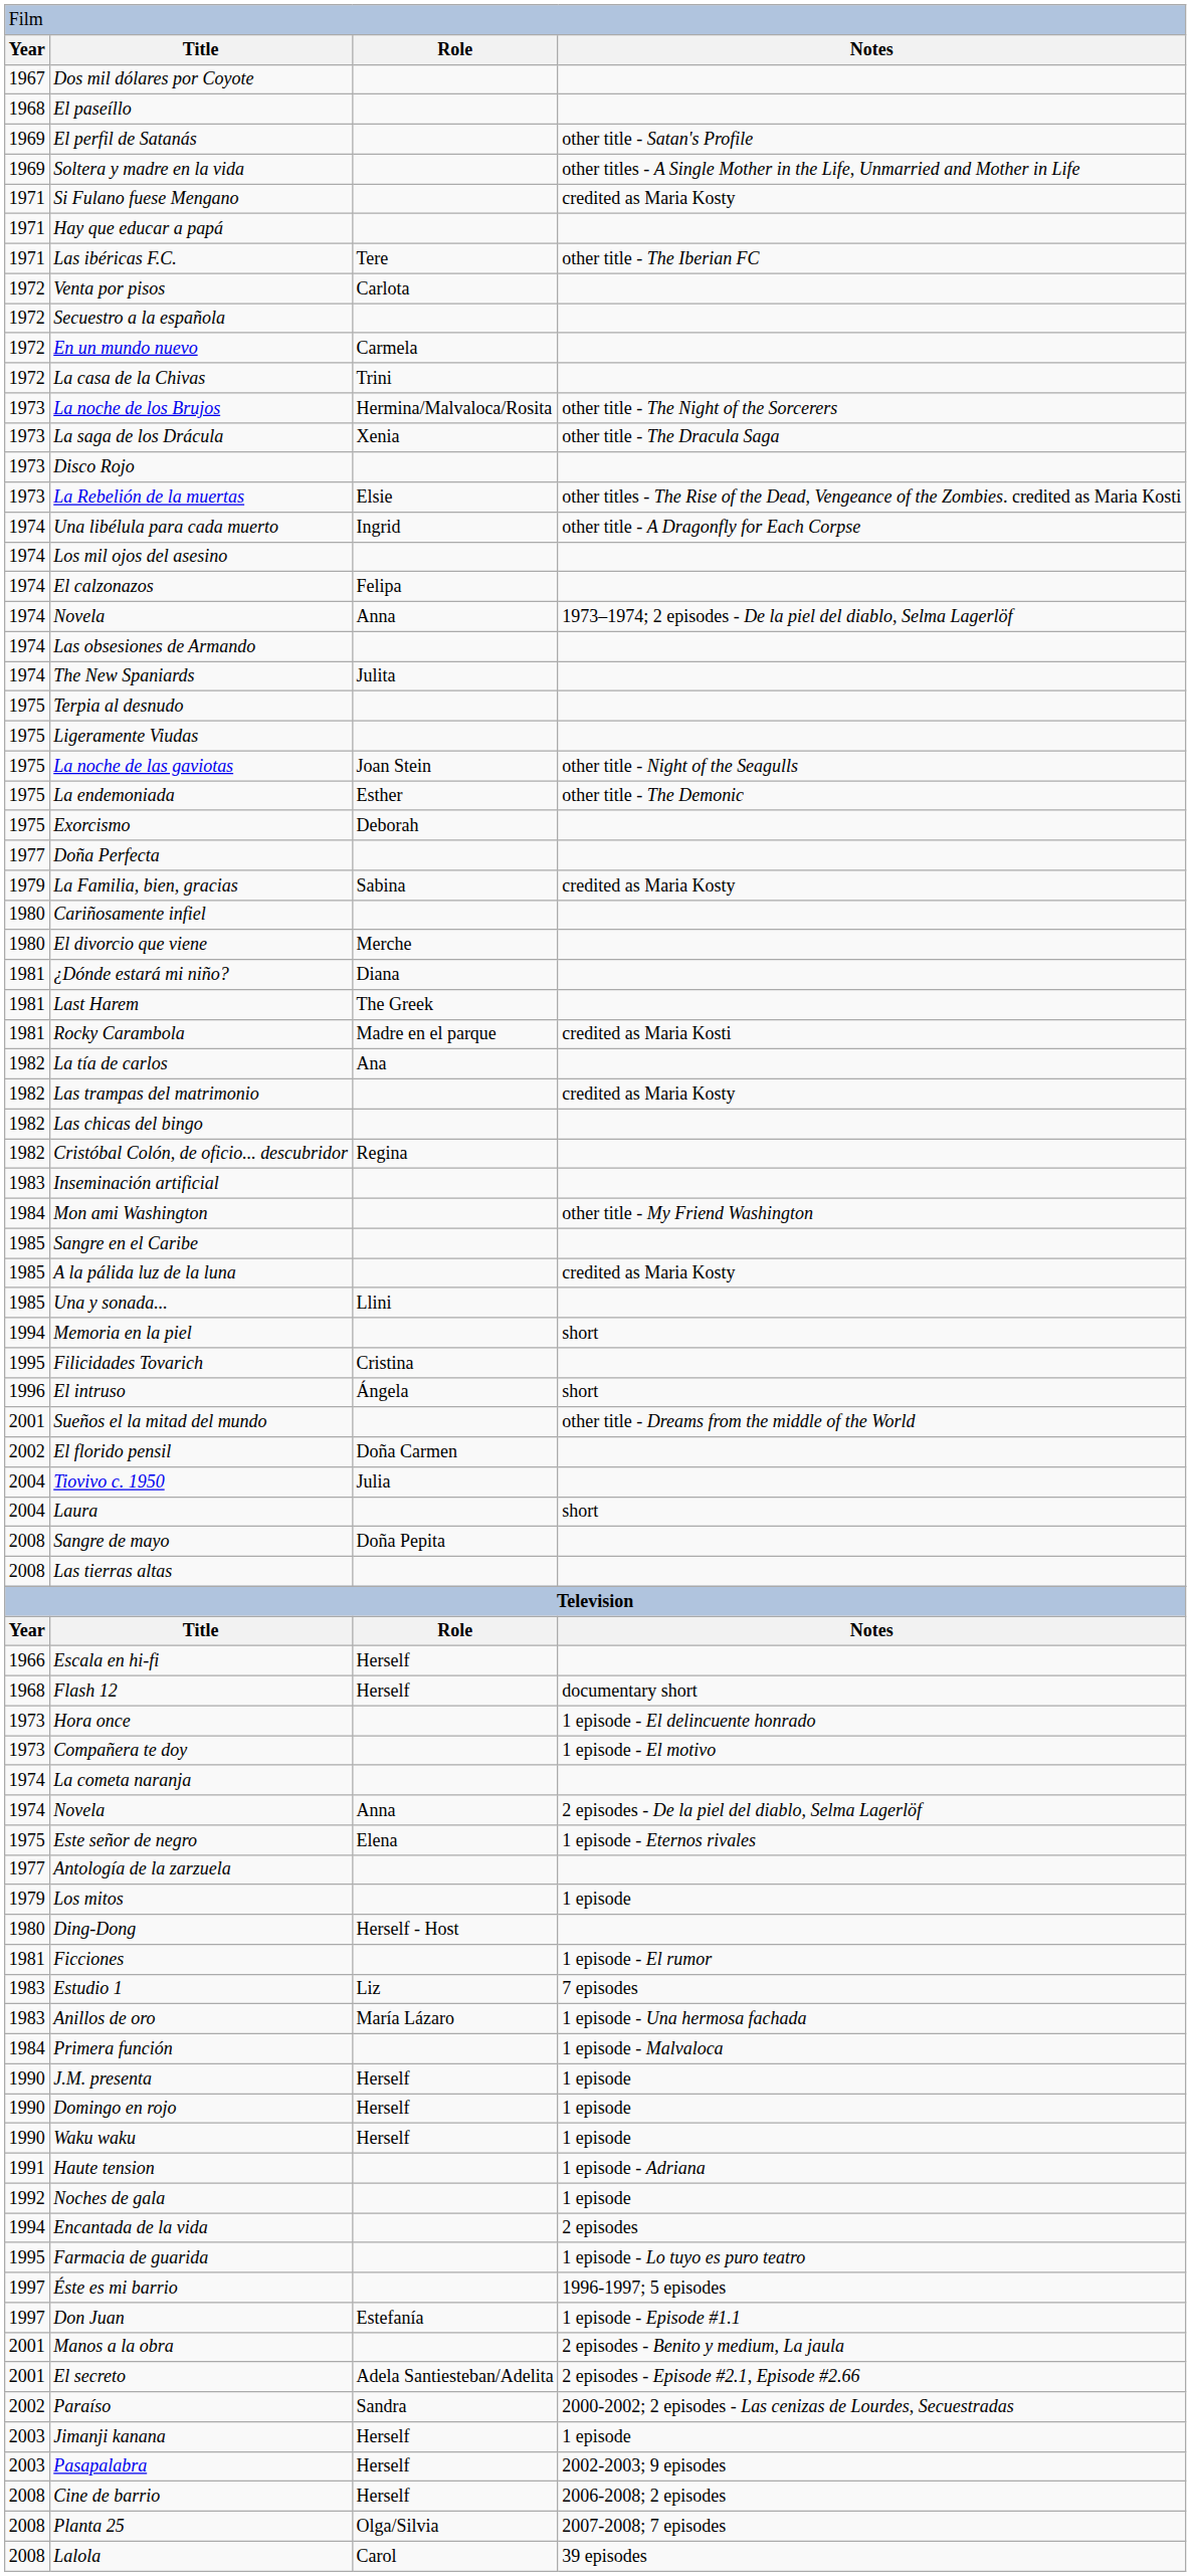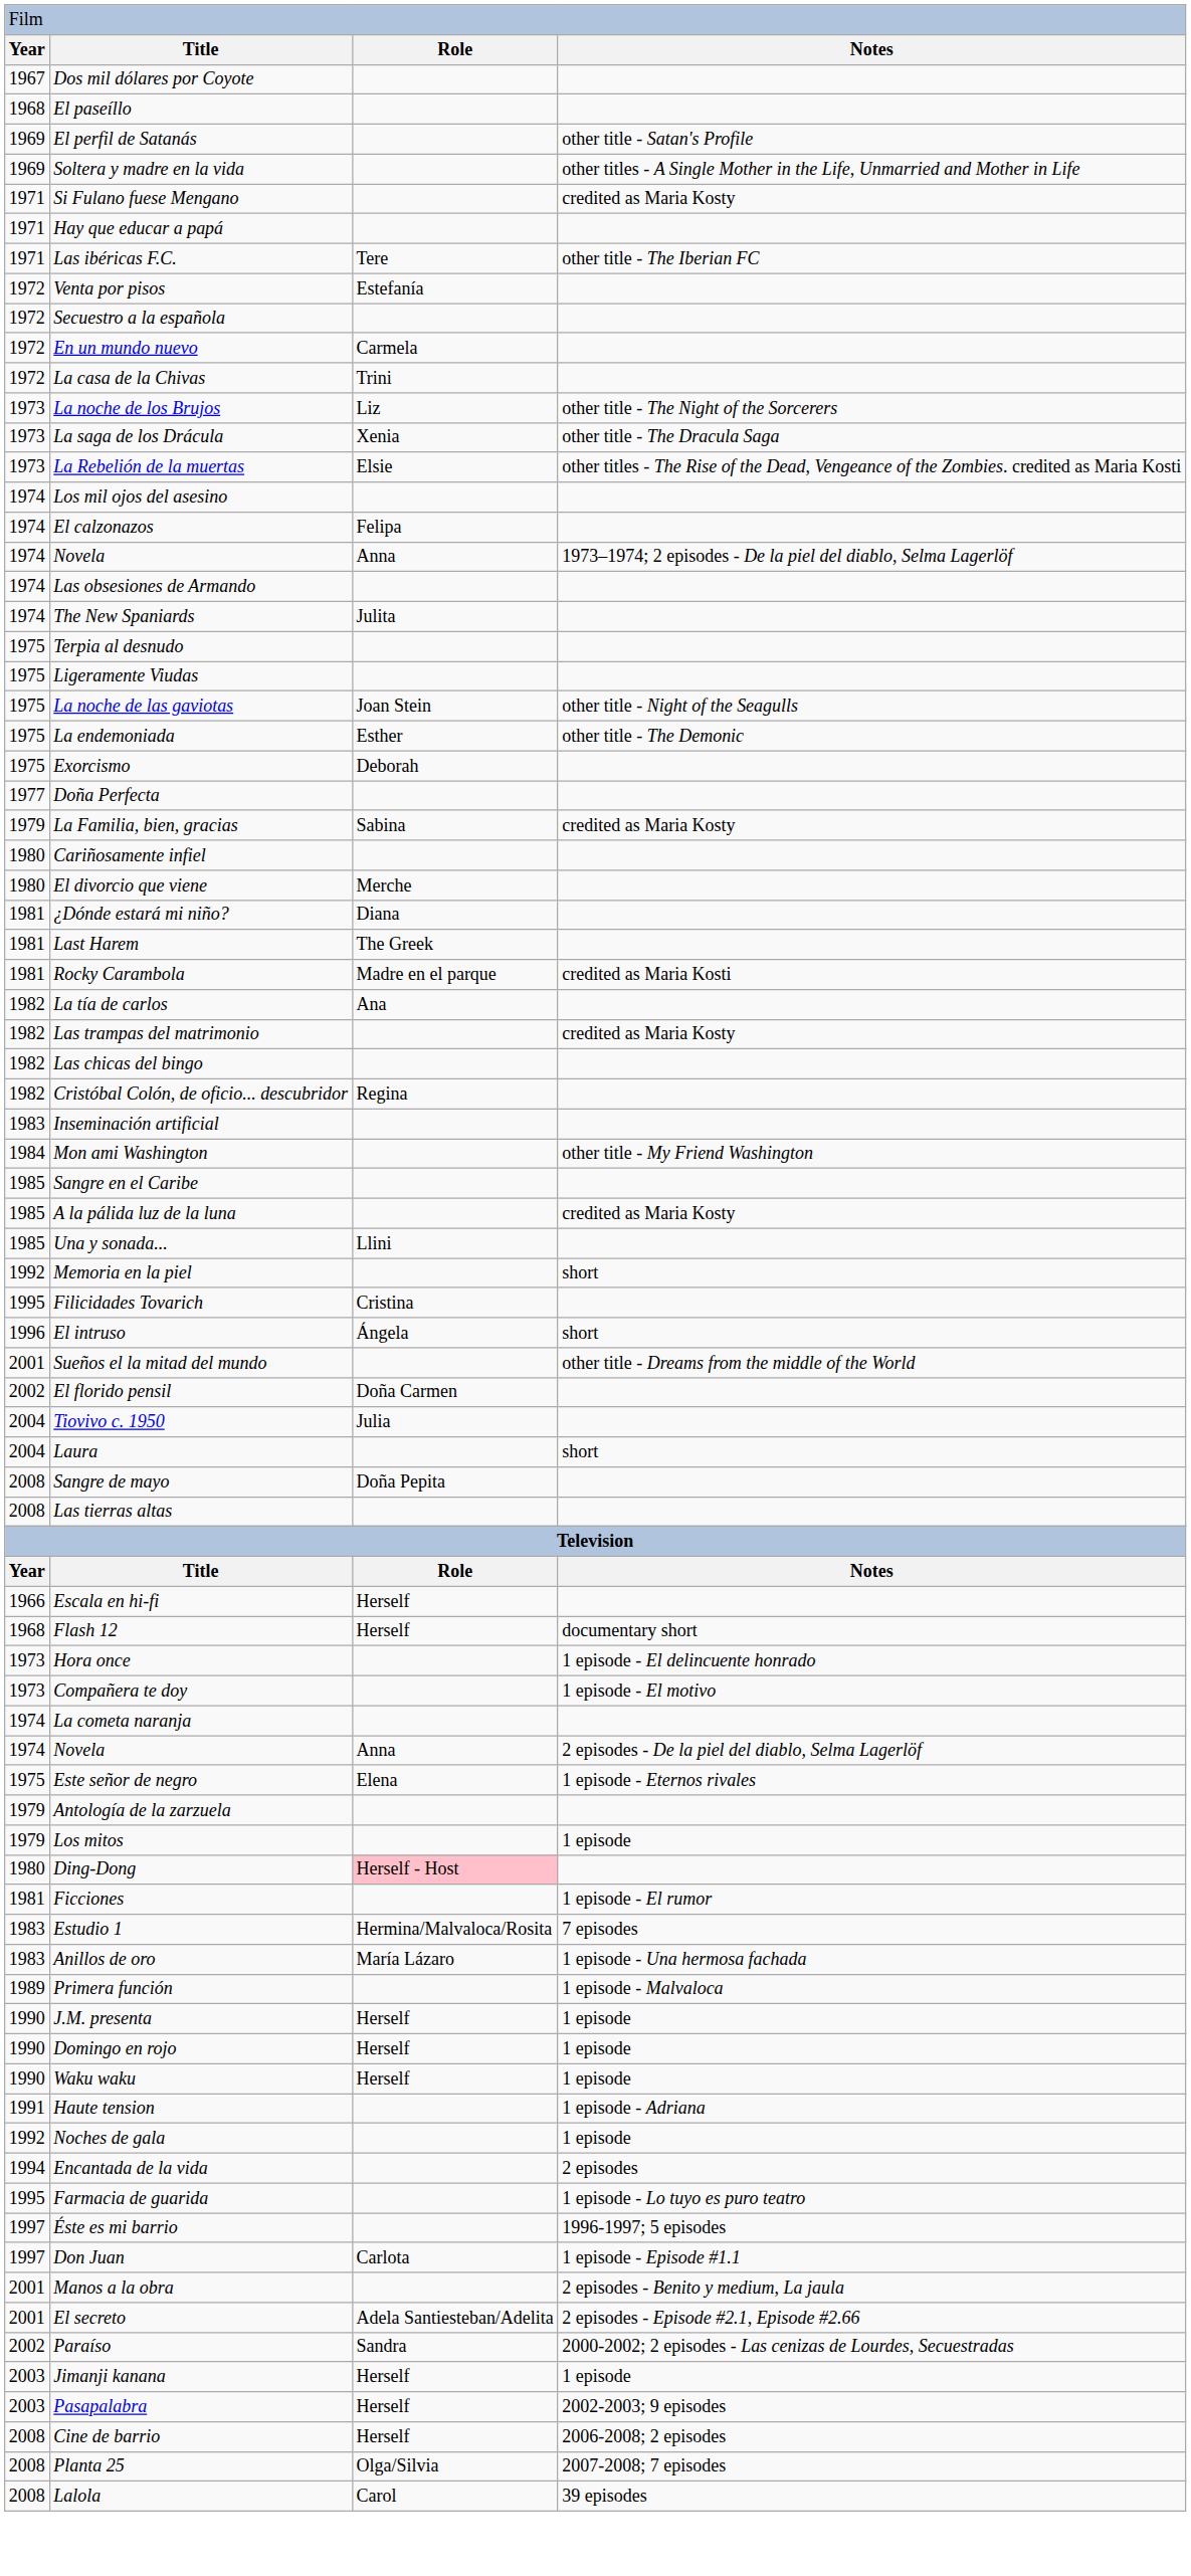Venta por pisos | column 3: Carlota -> Estefanía
La noche de los Brujos | column 3: Hermina/Malvaloca/Rosita -> Liz
- row: 1973 | Disco Rojo
- row: 1974 | Una libélula para cada muerto | Ingrid | other title - A Dragonfly for Each Corpse
Memoria en la piel | column 1: 1994 -> 1992
Antología de la zarzuela | column 1: 1977 -> 1979
Ding-Dong | column 3: no background -> pink background
Estudio 1 | column 3: Liz -> Hermina/Malvaloca/Rosita
Primera función | column 1: 1984 -> 1989
Don Juan | column 3: Estefanía -> Carlota
